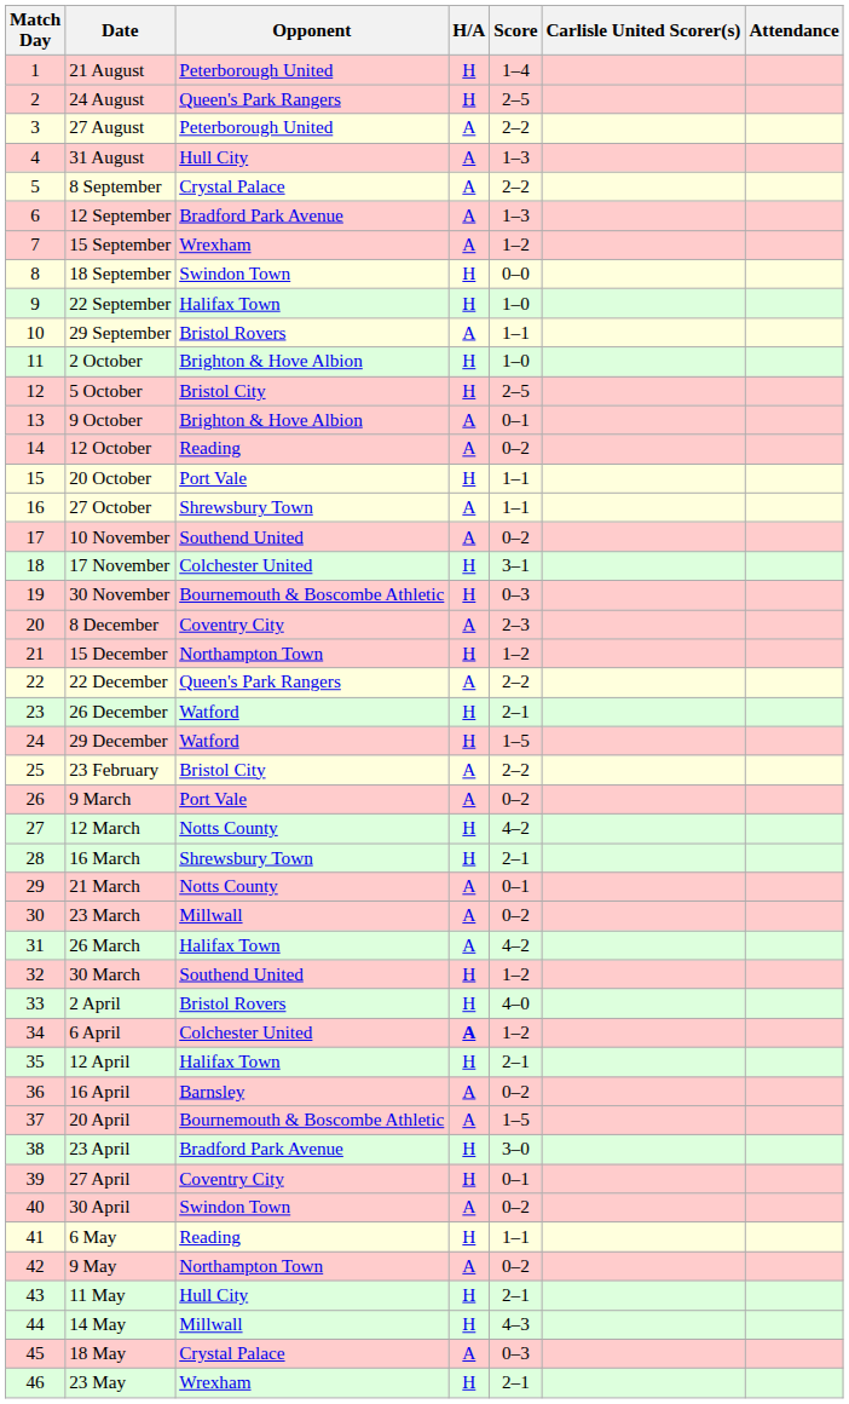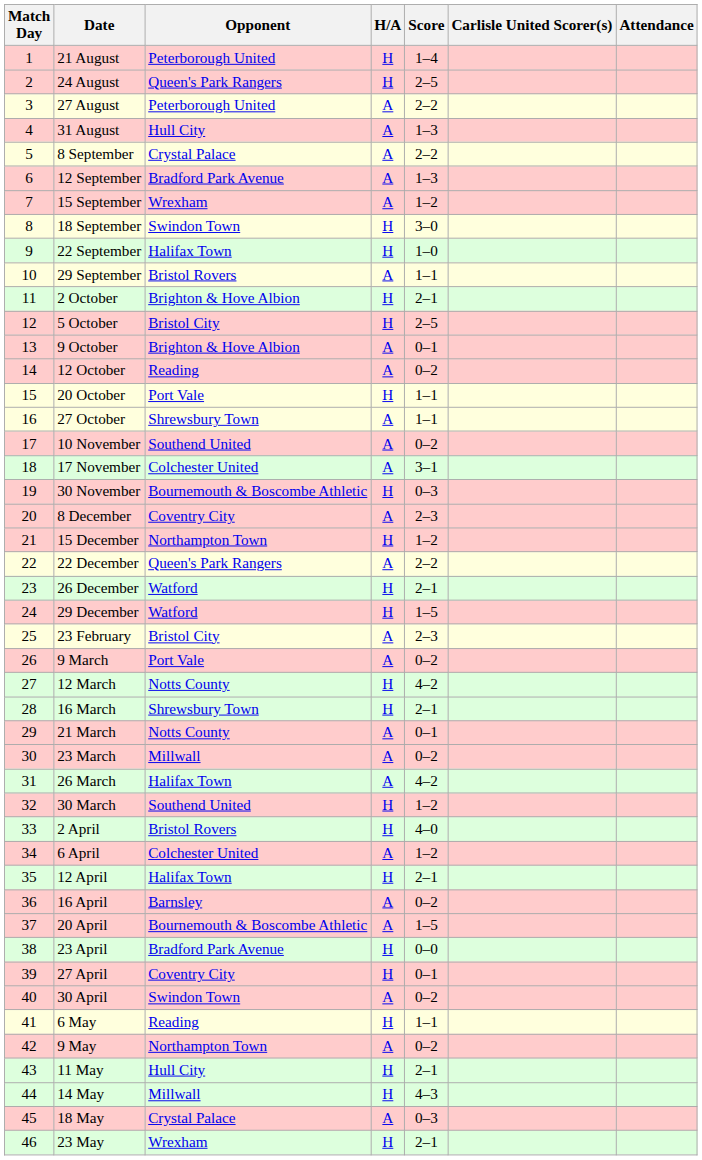18 September | Score: 0–0 -> 3–0
2 October | Score: 1–0 -> 2–1
17 November | H/A: H -> A
23 February | Score: 2–2 -> 2–3
6 April | H/A: bold -> normal
23 April | Score: 3–0 -> 0–0
